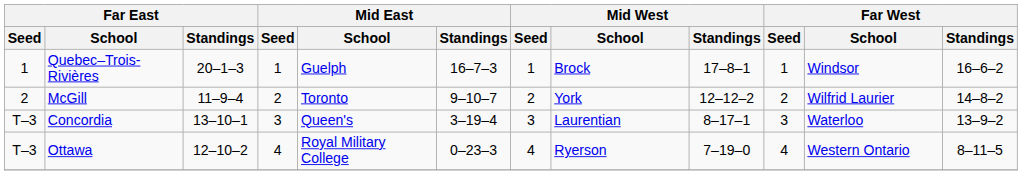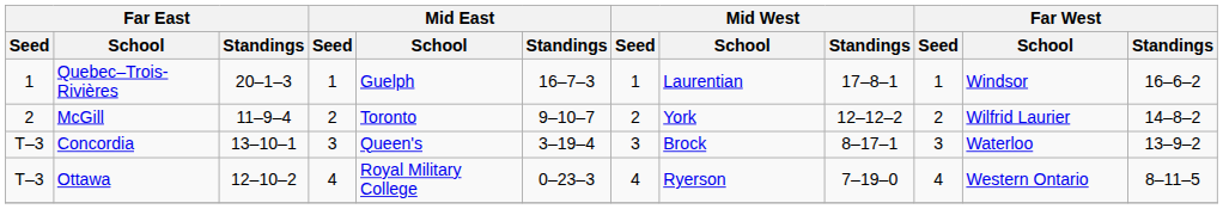Quebec–Trois-Rivières | Mid West / School: Brock -> Laurentian
Concordia | Mid West / School: Laurentian -> Brock
